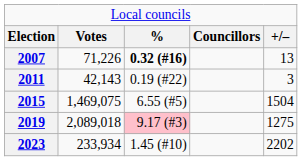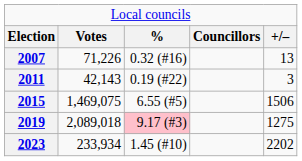2007 | column 3: bold -> normal
2015 | column 5: 1504 -> 1506
